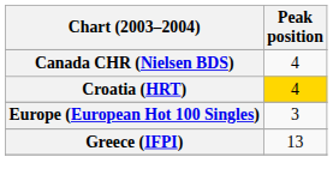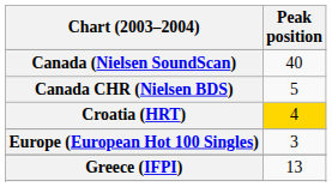+ row: Canada (Nielsen SoundScan) | 40
Canada CHR (Nielsen BDS) | Peak position: 4 -> 5
